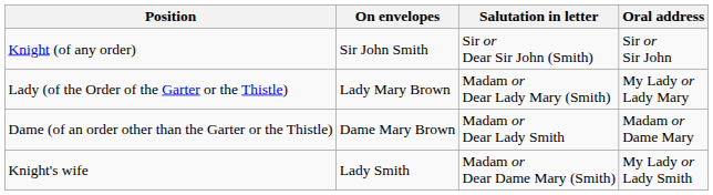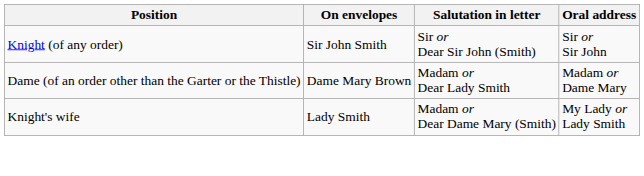- row: Lady (of the Order of the Garter or the Thistle) | Lady Mary Brown | Madam or Dear Lady Mary (Smith) | My Lady or Lady Mary
